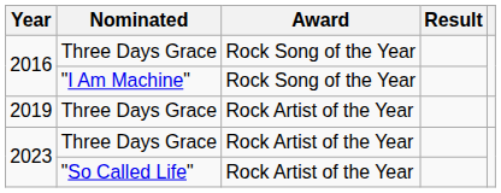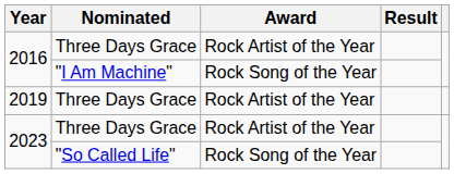2016 / Three Days Grace | Award: Rock Song of the Year -> Rock Artist of the Year
2023 / "So Called Life" | Award: Rock Artist of the Year -> Rock Song of the Year
